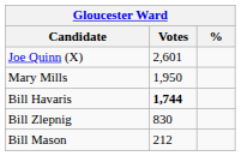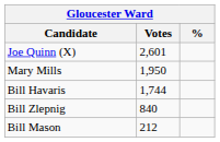Bill Havaris | Votes: bold -> normal
Bill Zlepnig | Votes: 830 -> 840
